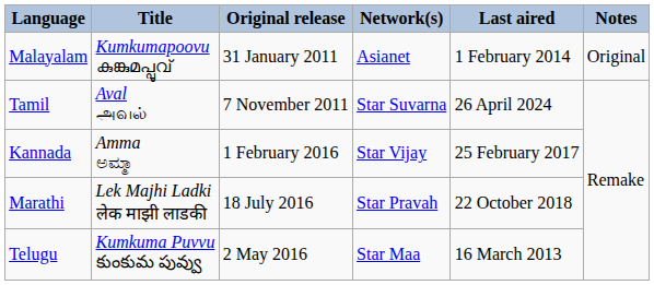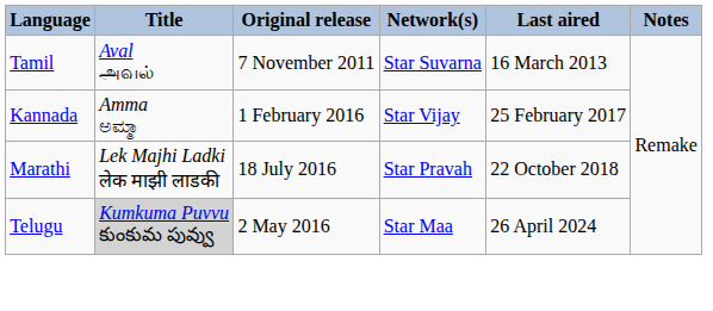- row: Malayalam | Kumkumapoovu കുങ്കുമപ്പൂവ് | 31 January 2011 | Asianet | 1 February 2014 | Original
Tamil | Last aired: 26 April 2024 -> 16 March 2013
Telugu | Title: no background -> lightgrey background
Telugu | Last aired: 16 March 2013 -> 26 April 2024
